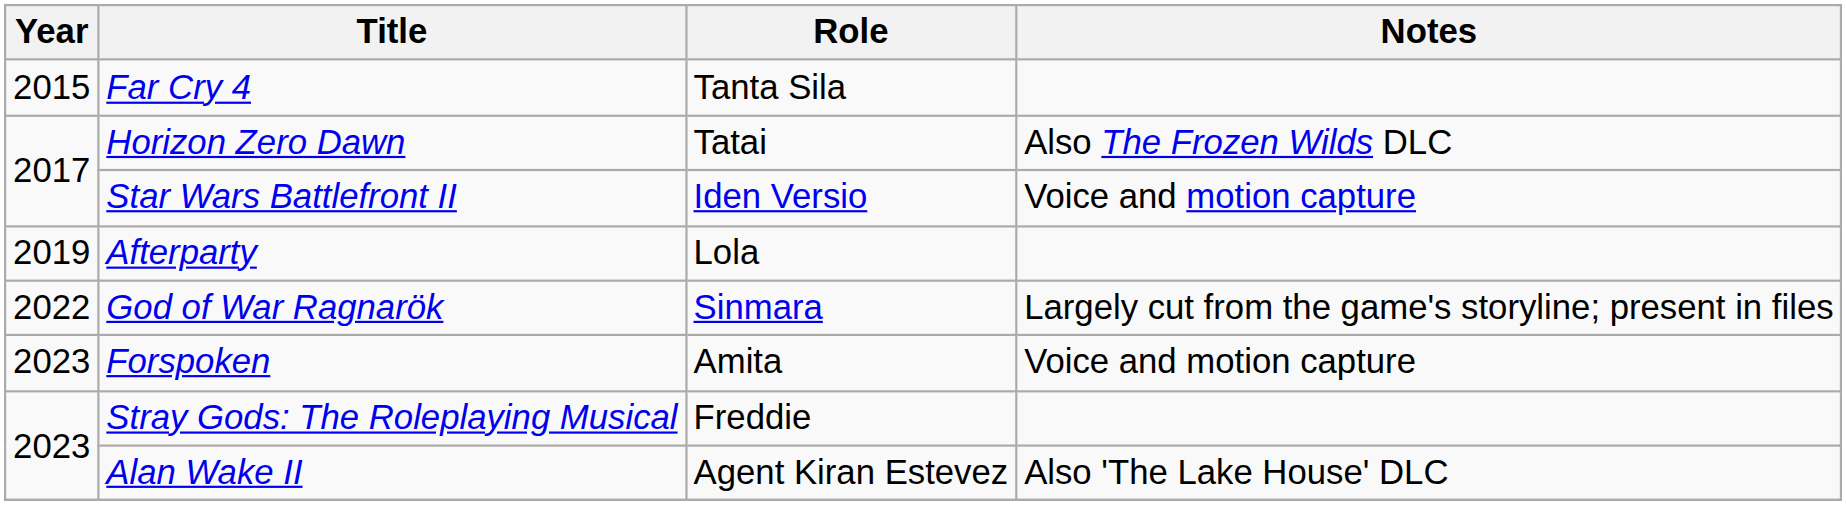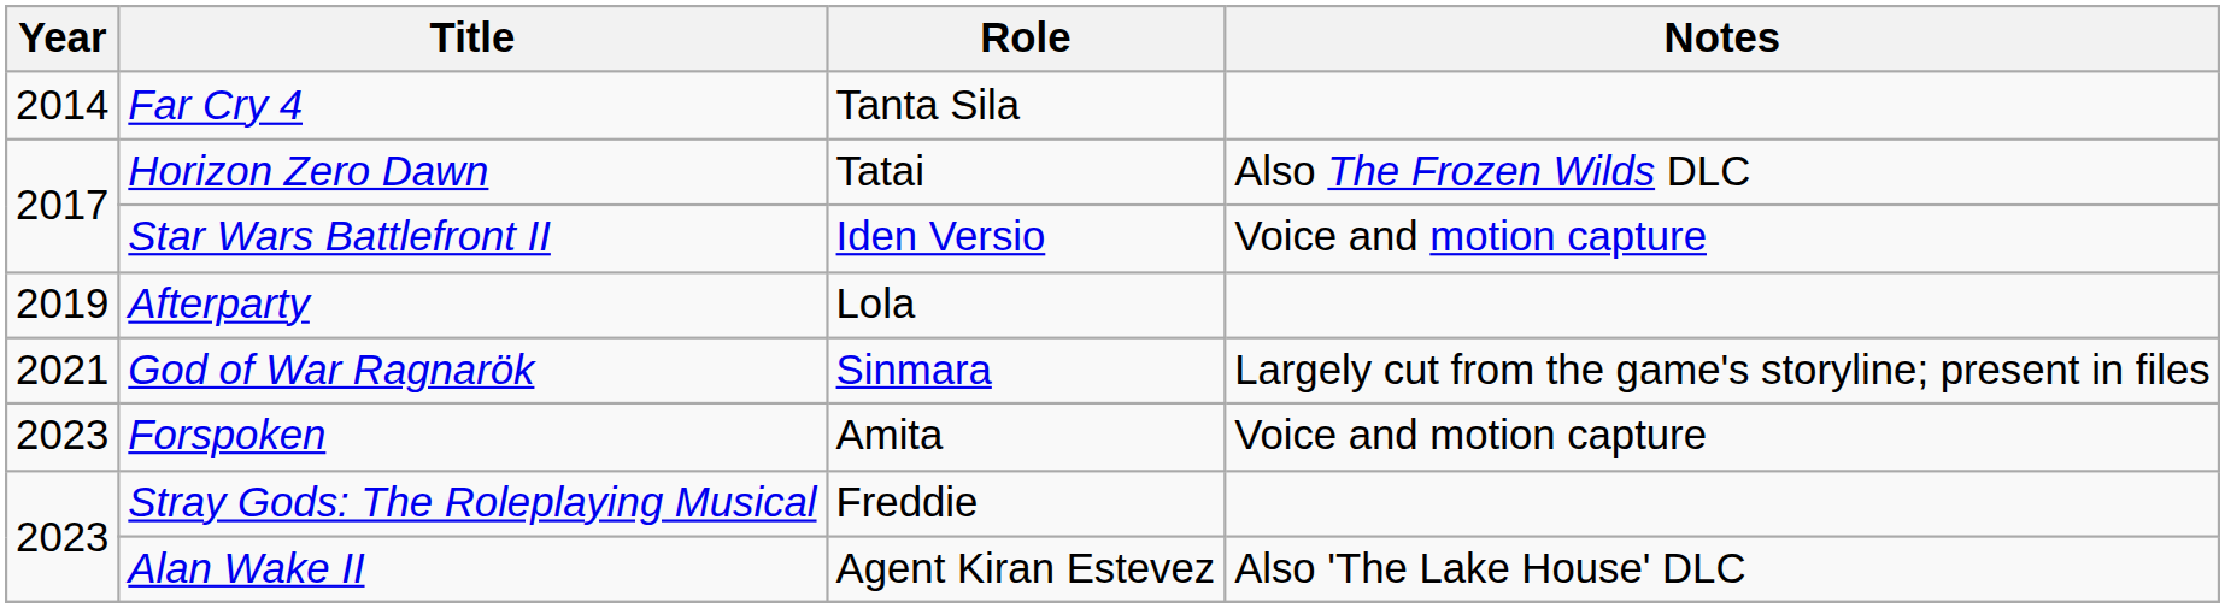Far Cry 4 | Year: 2015 -> 2014
God of War Ragnarök | Year: 2022 -> 2021
